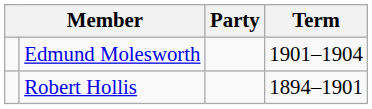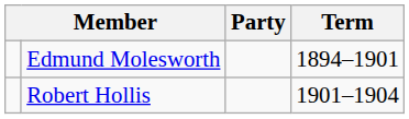Edmund Molesworth | Term: 1901–1904 -> 1894–1901
Robert Hollis | Term: 1894–1901 -> 1901–1904
